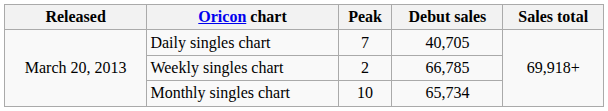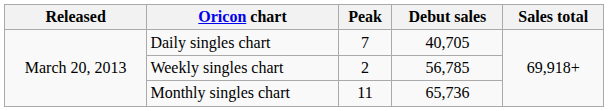Weekly singles chart | Debut sales: 66,785 -> 56,785
Monthly singles chart | Peak: 10 -> 11
Monthly singles chart | Debut sales: 65,734 -> 65,736
